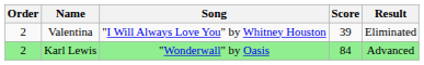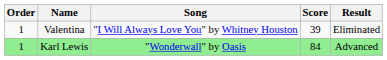Valentina | Order: 2 -> 1
Karl Lewis | Order: 2 -> 1
